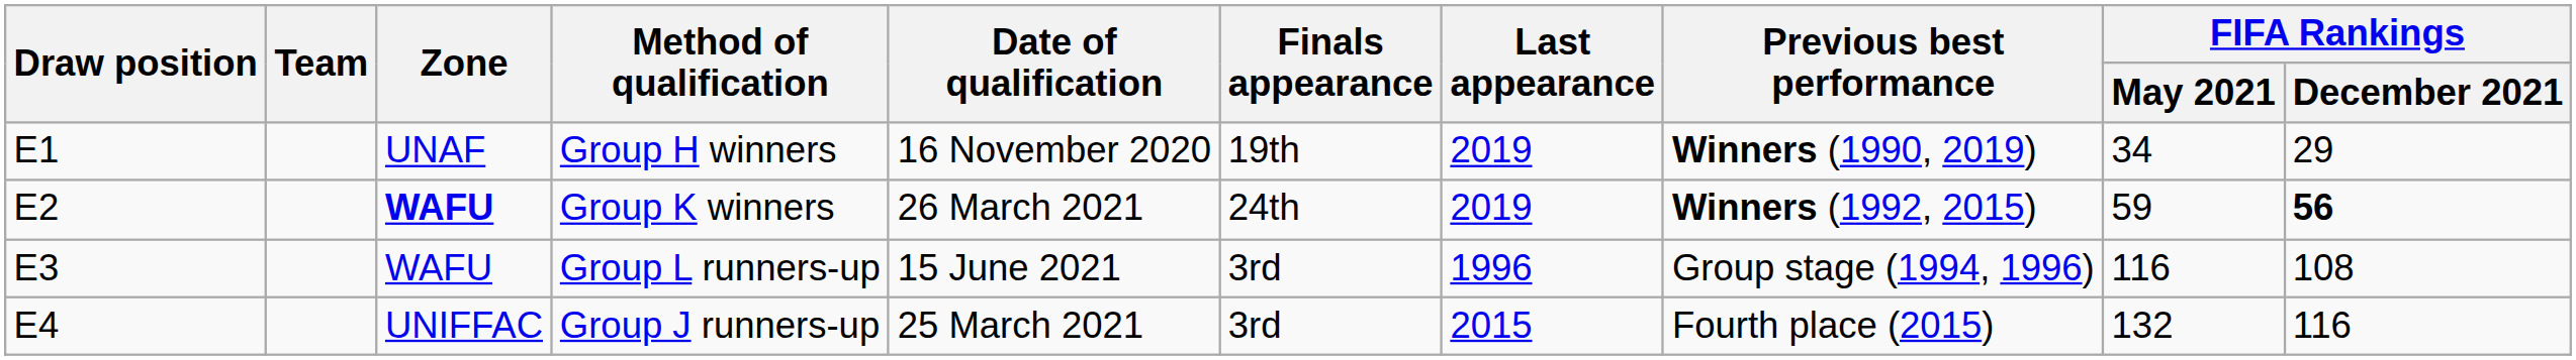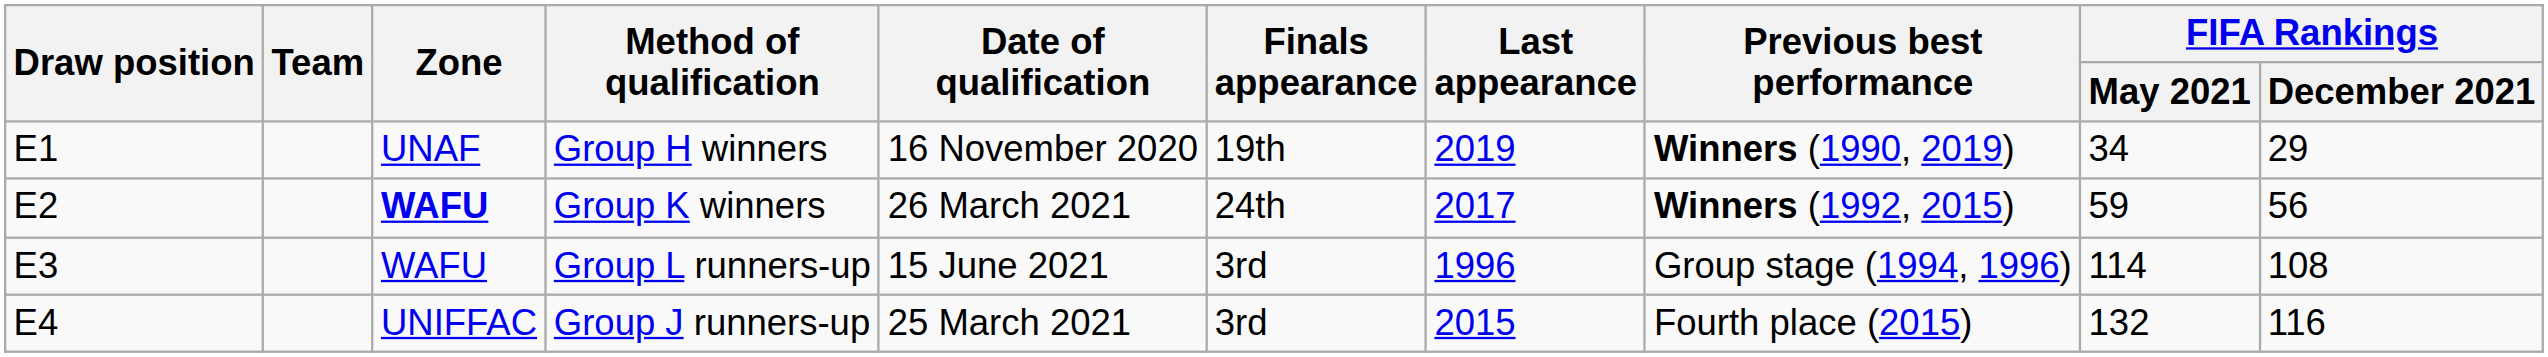Group K winners | Last appearance: 2019 -> 2017
Group K winners | FIFA Rankings / December 2021: bold -> normal
Group L runners-up | FIFA Rankings / May 2021: 116 -> 114
